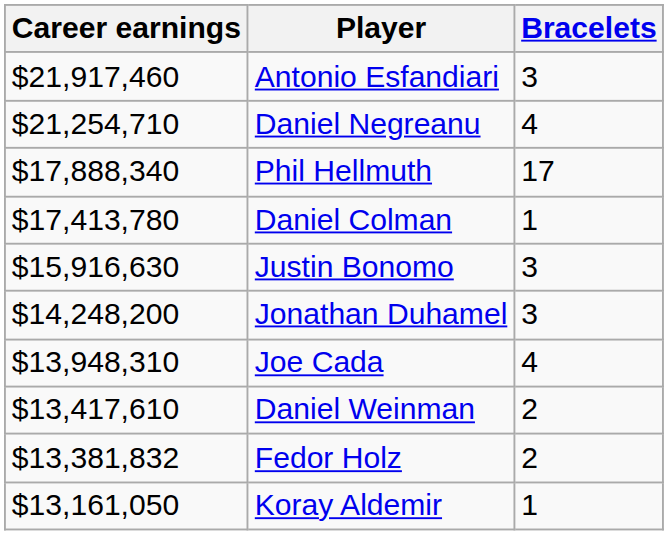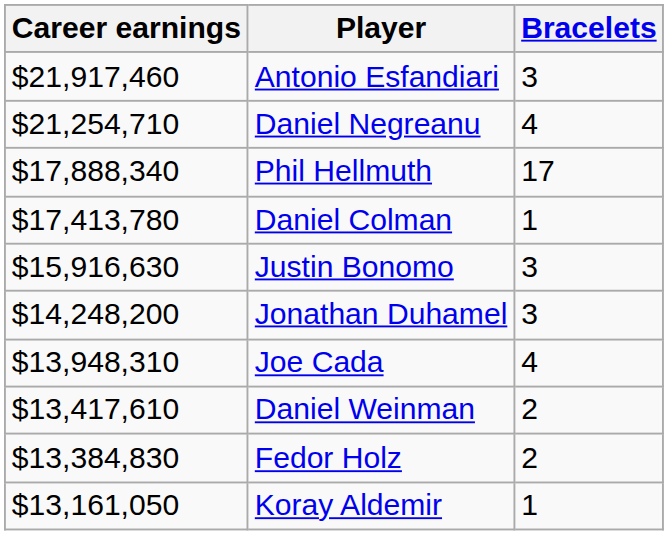Fedor Holz | Career earnings: $13,381,832 -> $13,384,830
